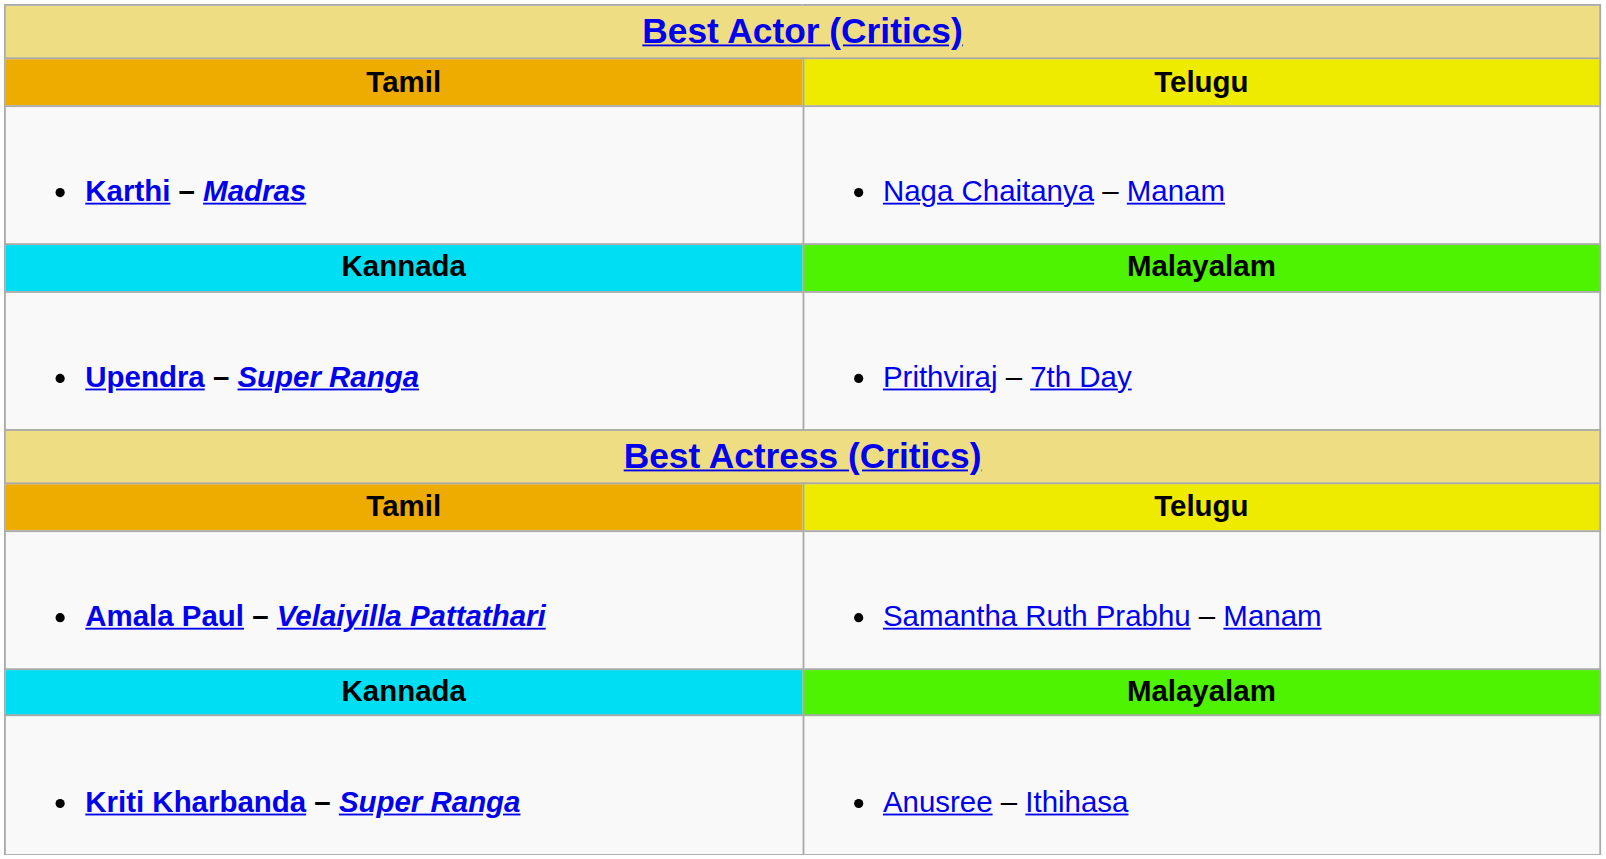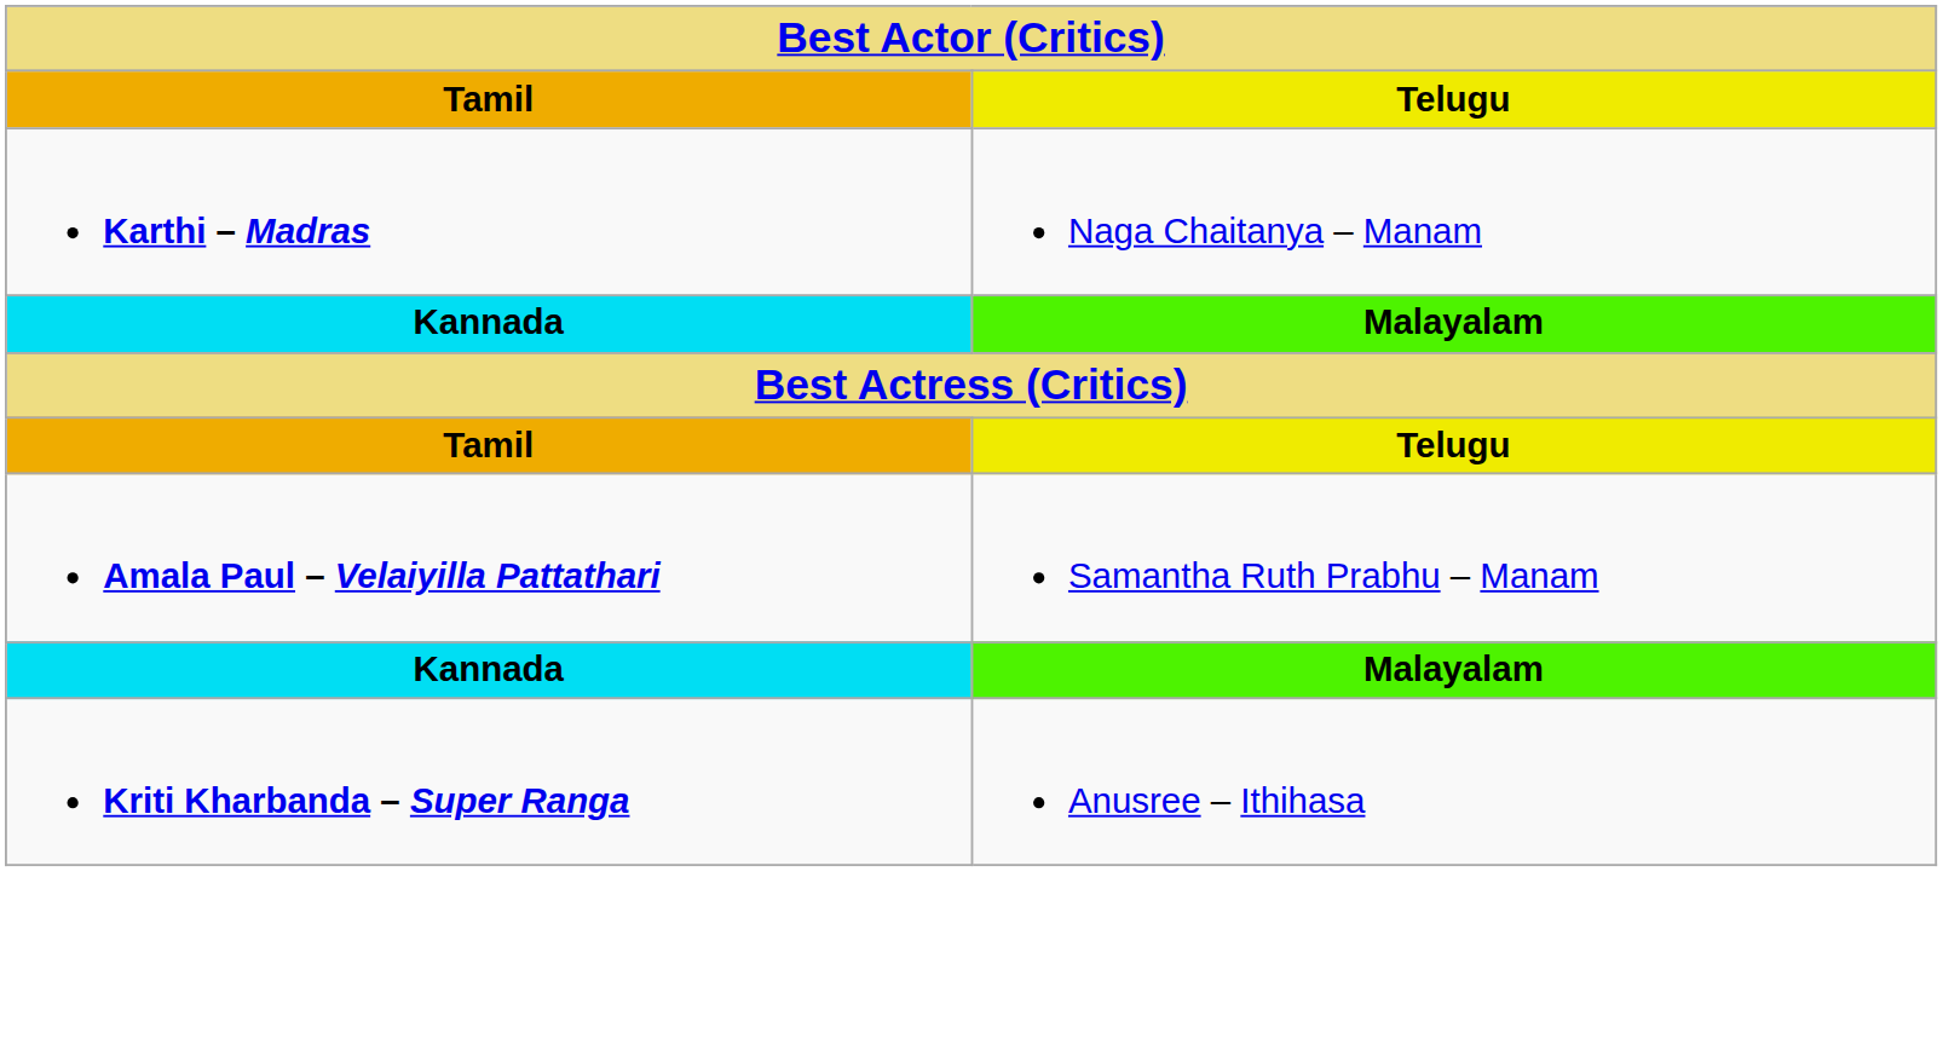- row: Upendra – Super Ranga | Prithviraj – 7th Day
